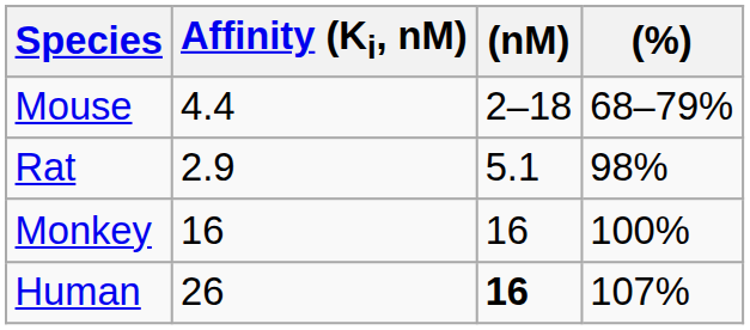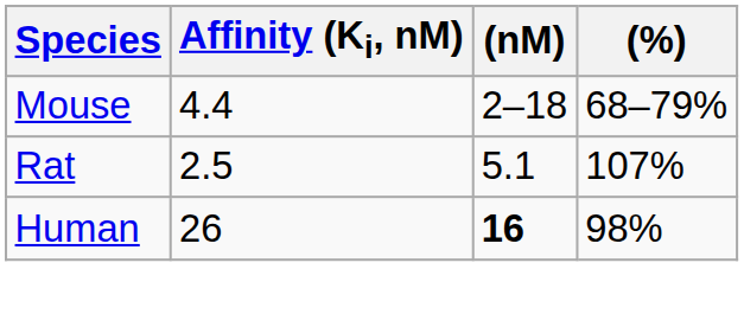Rat | Affinity (Ki, nM): 2.9 -> 2.5
Rat | (%): 98% -> 107%
- row: Monkey | 16 | 16 | 100%
Human | (%): 107% -> 98%
